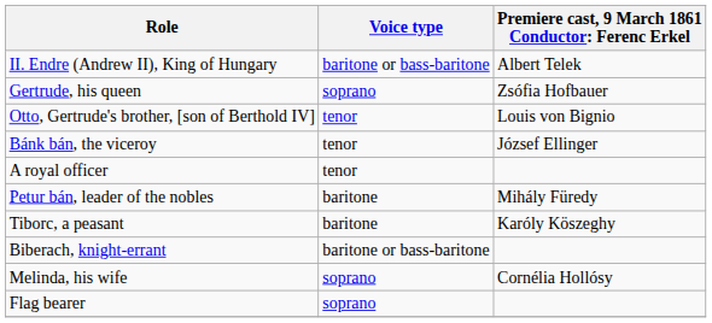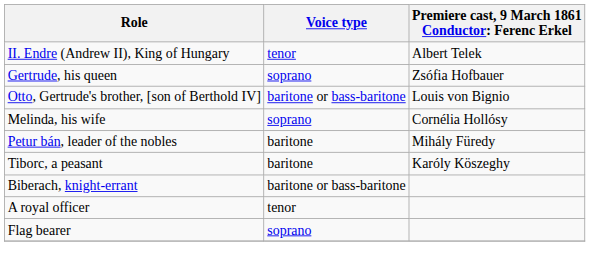II. Endre (Andrew II), King of Hungary | Voice type: baritone or bass-baritone -> tenor
Otto, Gertrude's brother, [son of Berthold IV] | Voice type: tenor -> baritone or bass-baritone
- row: Bánk bán, the viceroy | tenor | József Ellinger
rows swapped: Melinda, his wife <-> A royal officer
